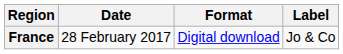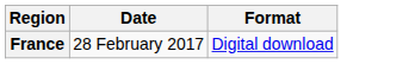- column: Label | Jo & Co
